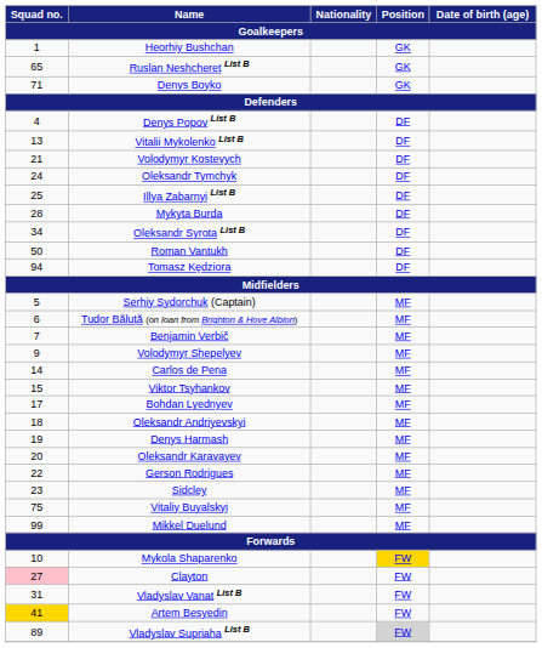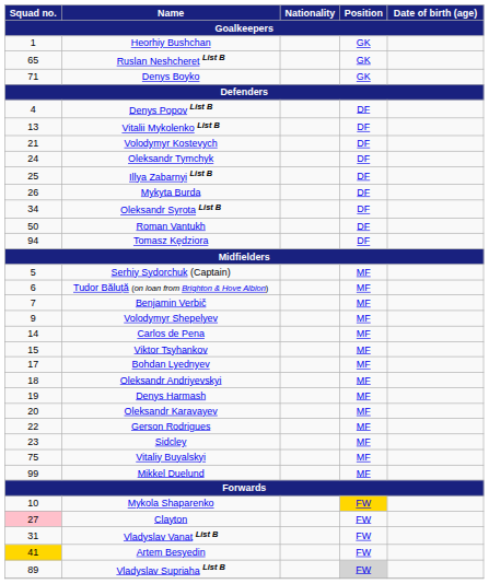Mykyta Burda | Squad no. / Goalkeepers: 28 -> 26
